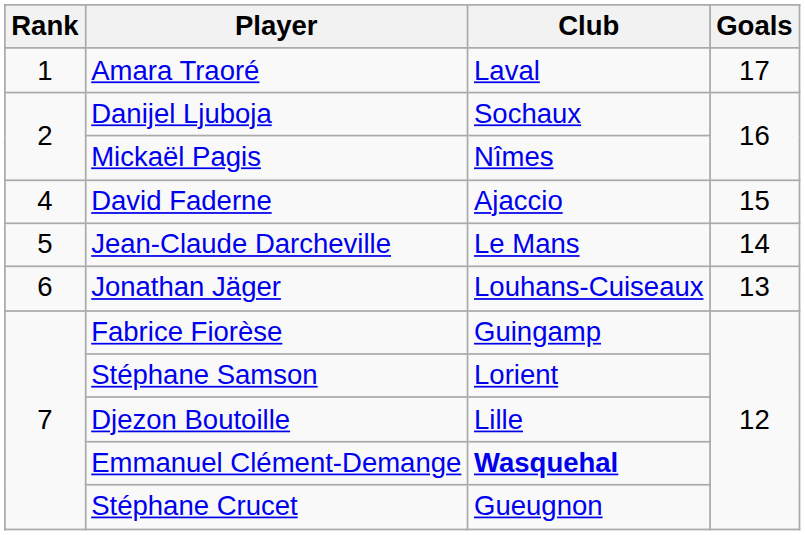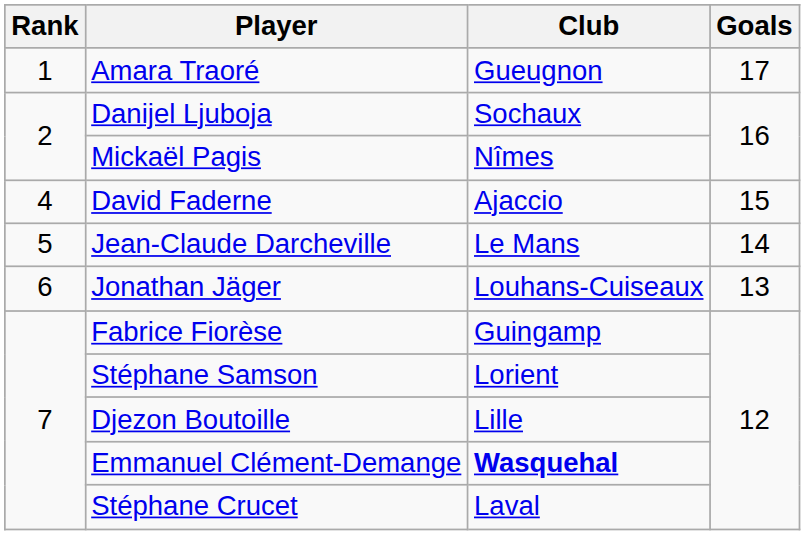Amara Traoré | Club: Laval -> Gueugnon
Stéphane Crucet | Club: Gueugnon -> Laval
